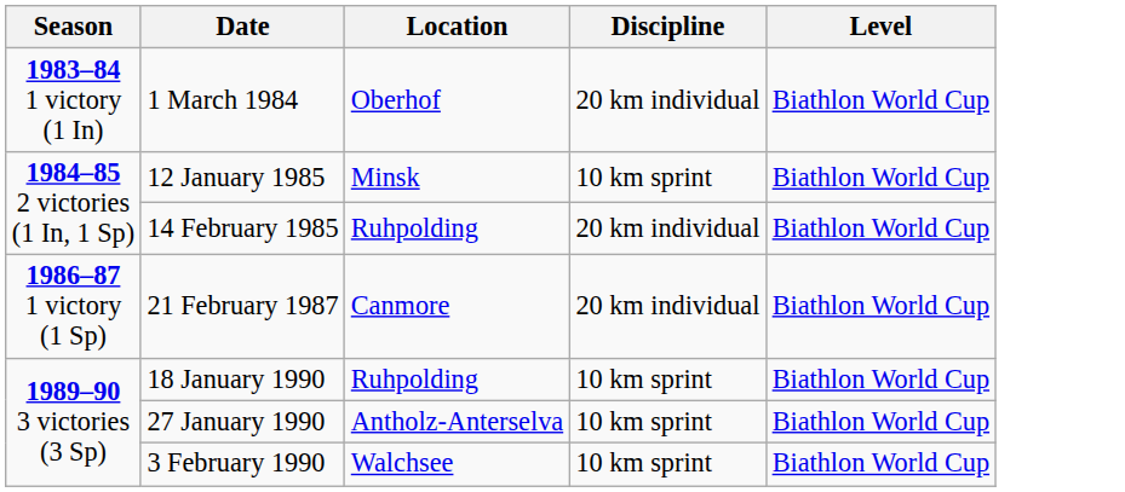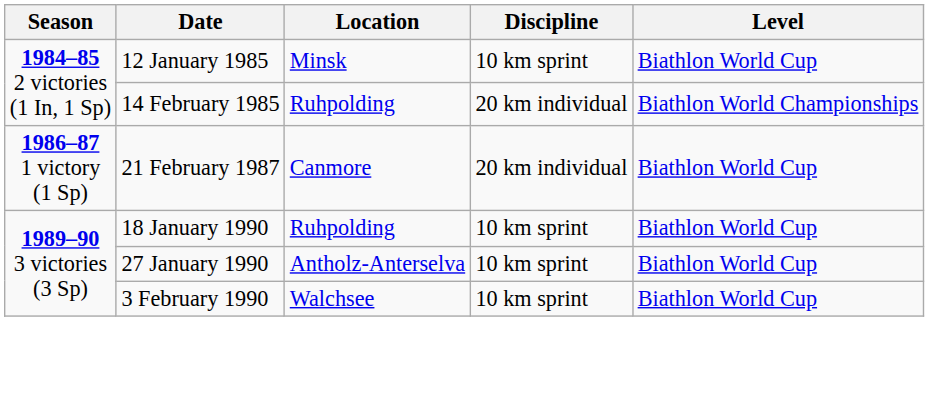- row: 1983–84 1 victory (1 In) | 1 March 1984 | Oberhof | 20 km individual | Biathlon World Cup
14 February 1985 | Level: Biathlon World Cup -> Biathlon World Championships
